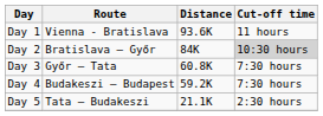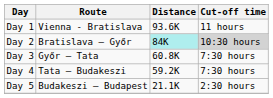Day 2 | Distance: no background -> paleturquoise background
Day 4 | Route: Budakeszi – Budapest -> Tata – Budakeszi
Day 5 | Route: Tata – Budakeszi -> Budakeszi – Budapest
